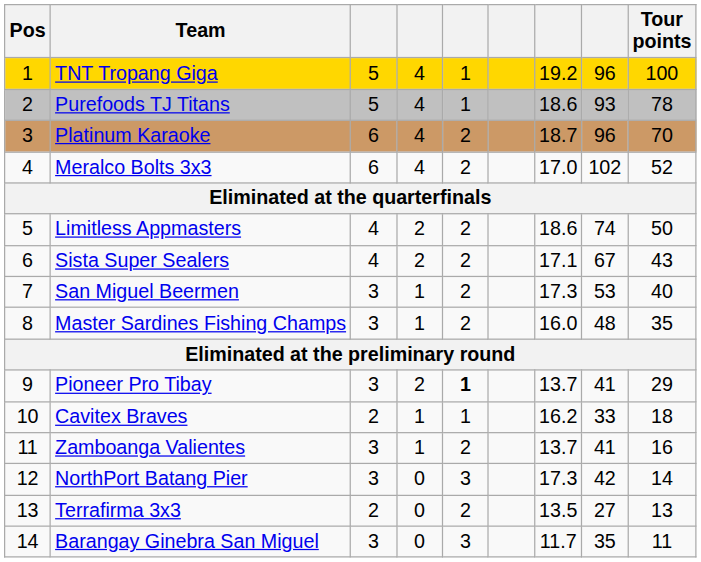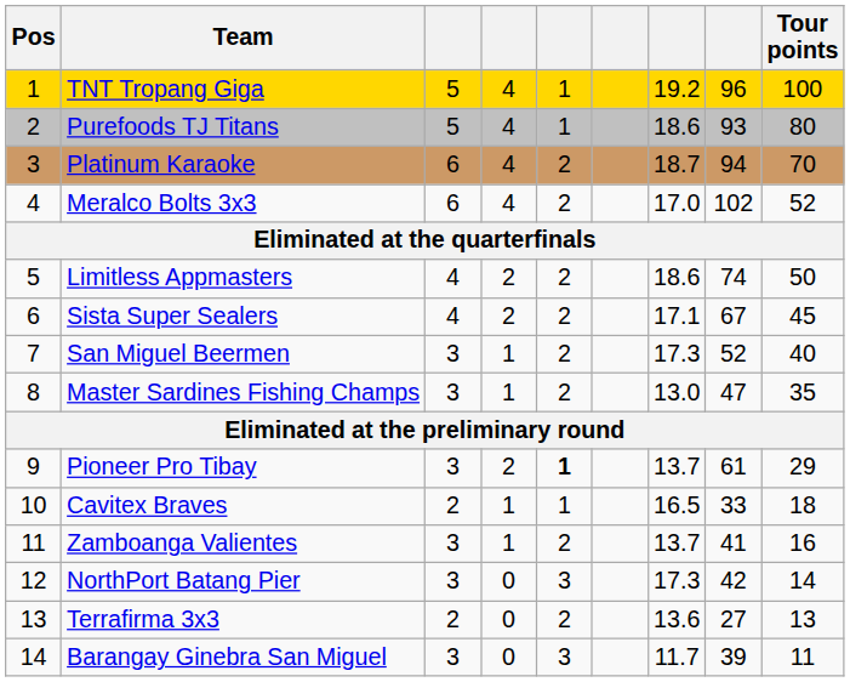Purefoods TJ Titans | Tour points: 78 -> 80
Platinum Karaoke | column 8: 96 -> 94
Sista Super Sealers | Tour points: 43 -> 45
San Miguel Beermen | column 8: 53 -> 52
Master Sardines Fishing Champs | column 7: 16.0 -> 13.0
Master Sardines Fishing Champs | column 8: 48 -> 47
Pioneer Pro Tibay | column 8: 41 -> 61
Cavitex Braves | column 7: 16.2 -> 16.5
Terrafirma 3x3 | column 7: 13.5 -> 13.6
Barangay Ginebra San Miguel | column 8: 35 -> 39
